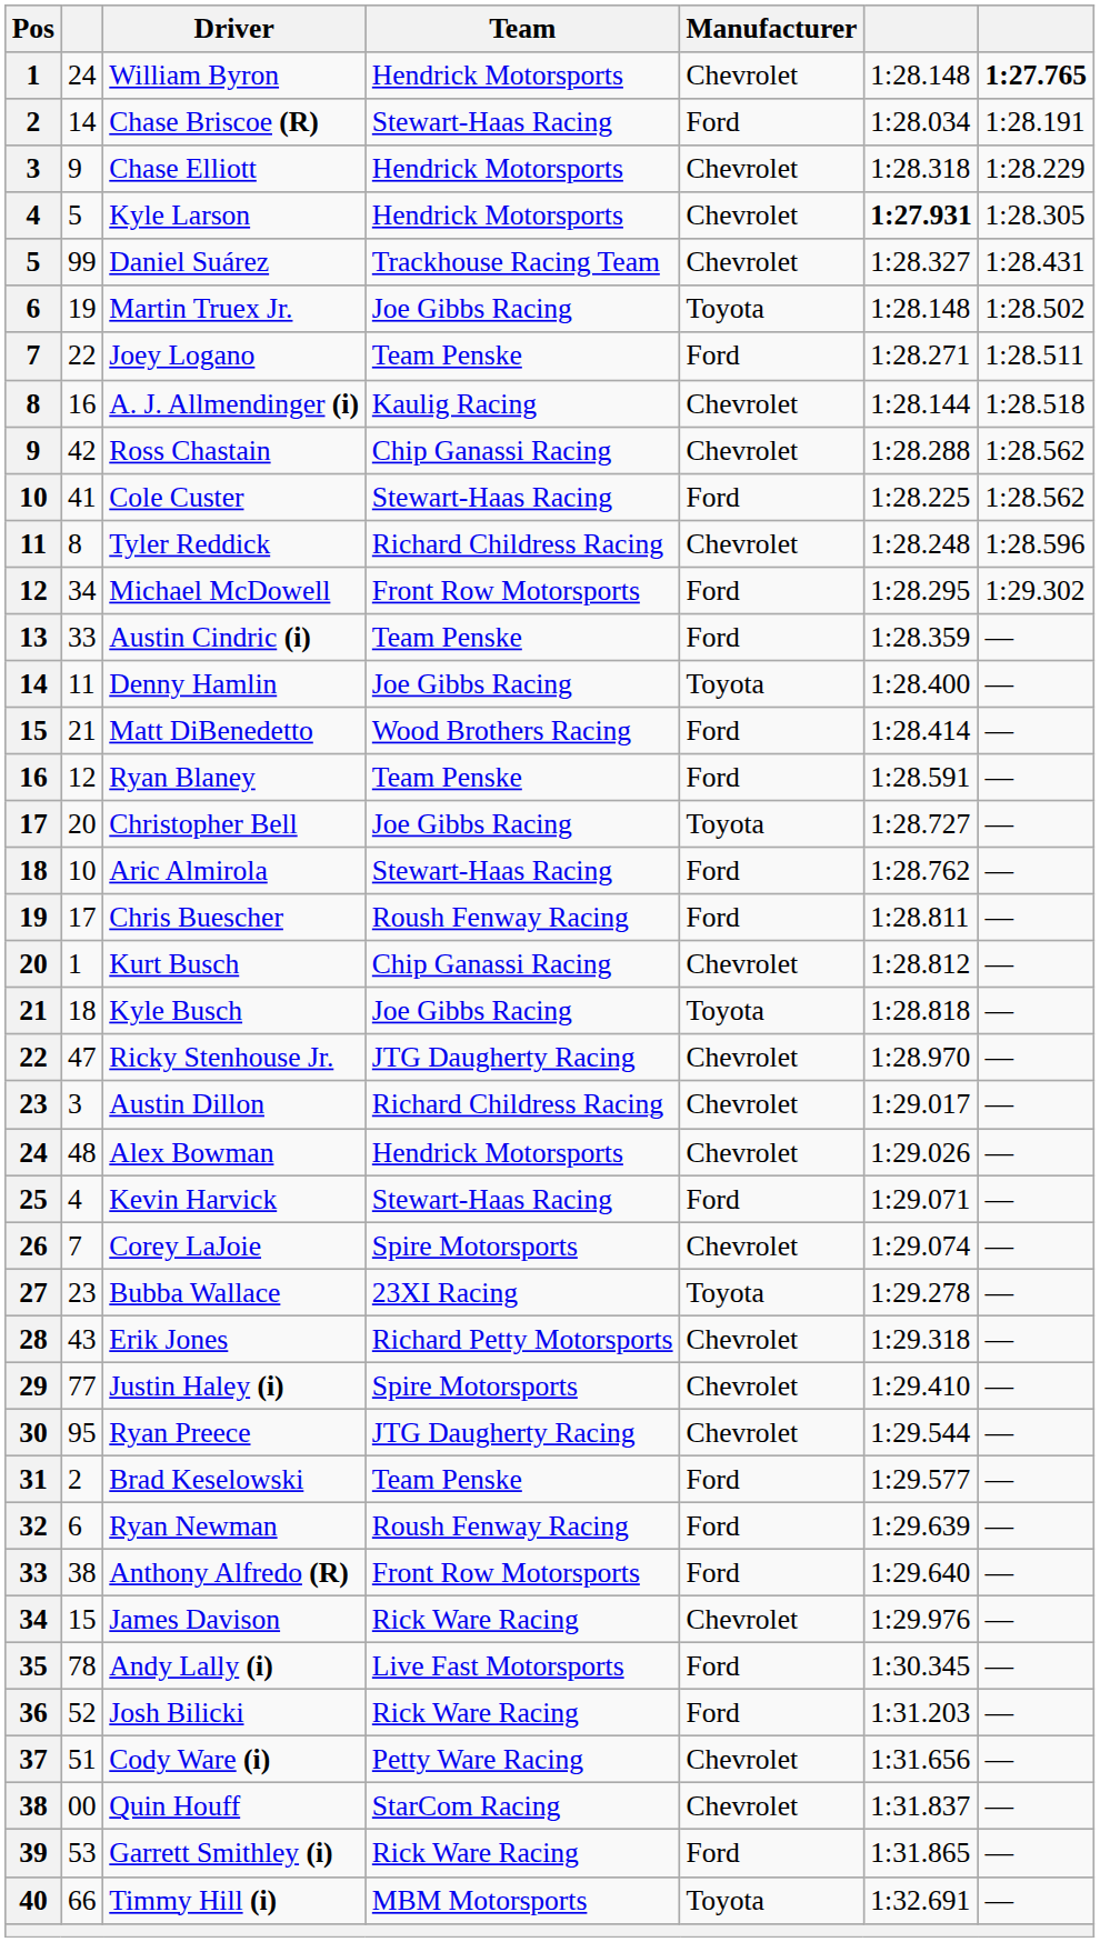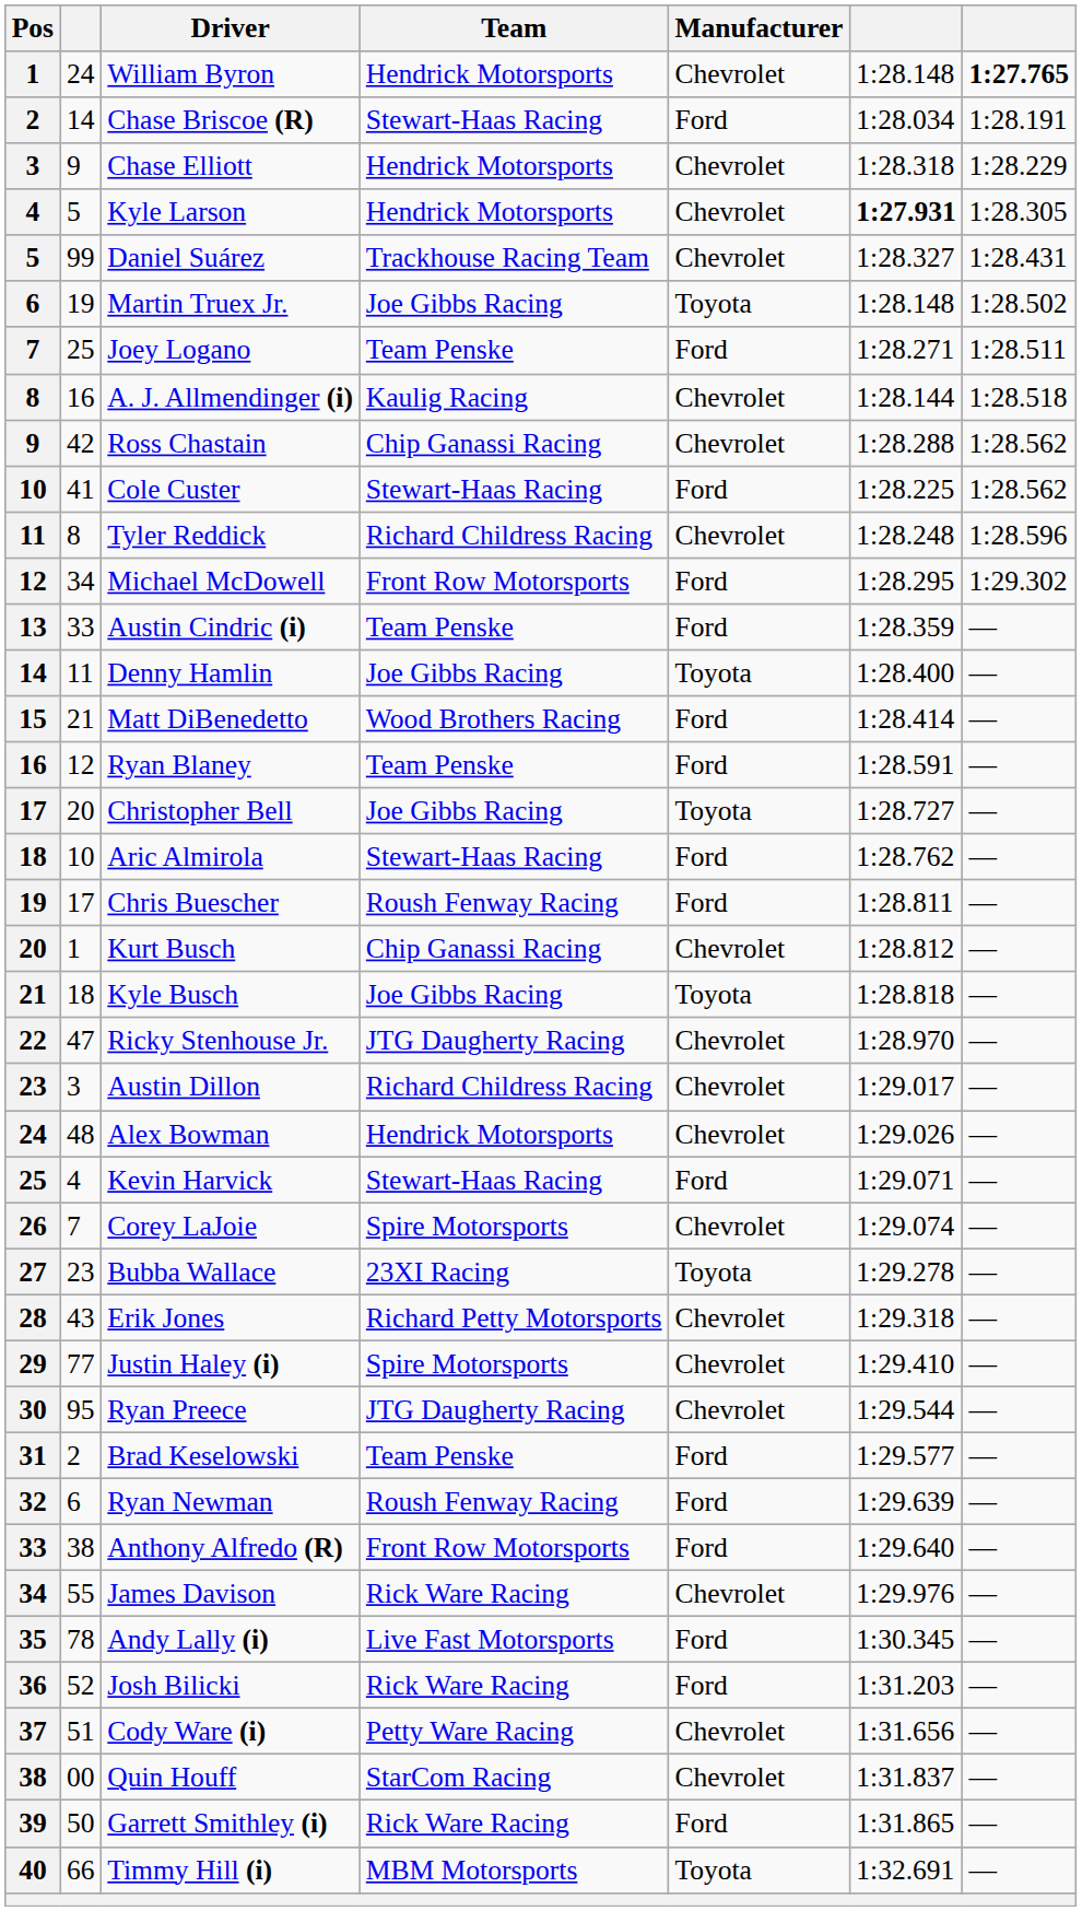Joey Logano | column 2: 22 -> 25
James Davison | column 2: 15 -> 55
Garrett Smithley (i) | column 2: 53 -> 50
